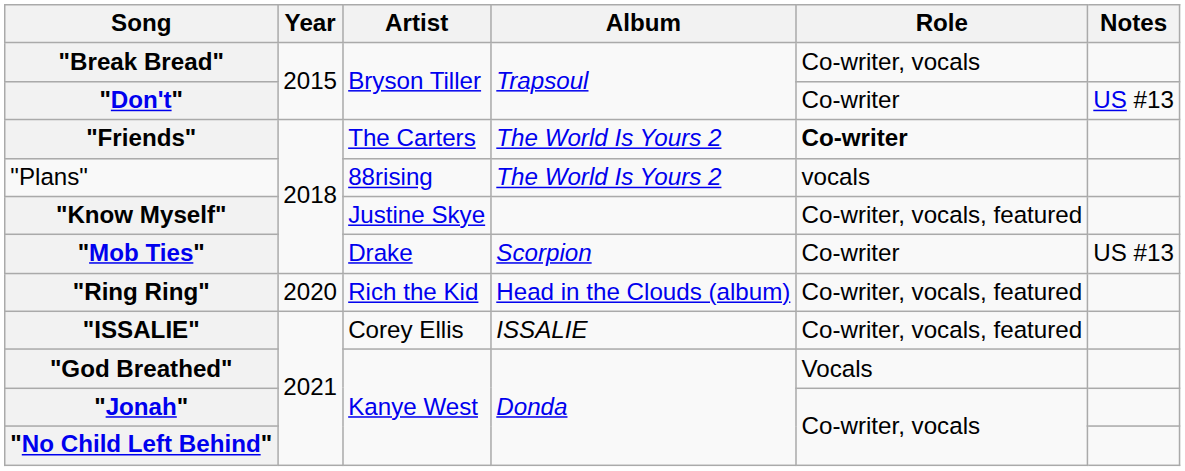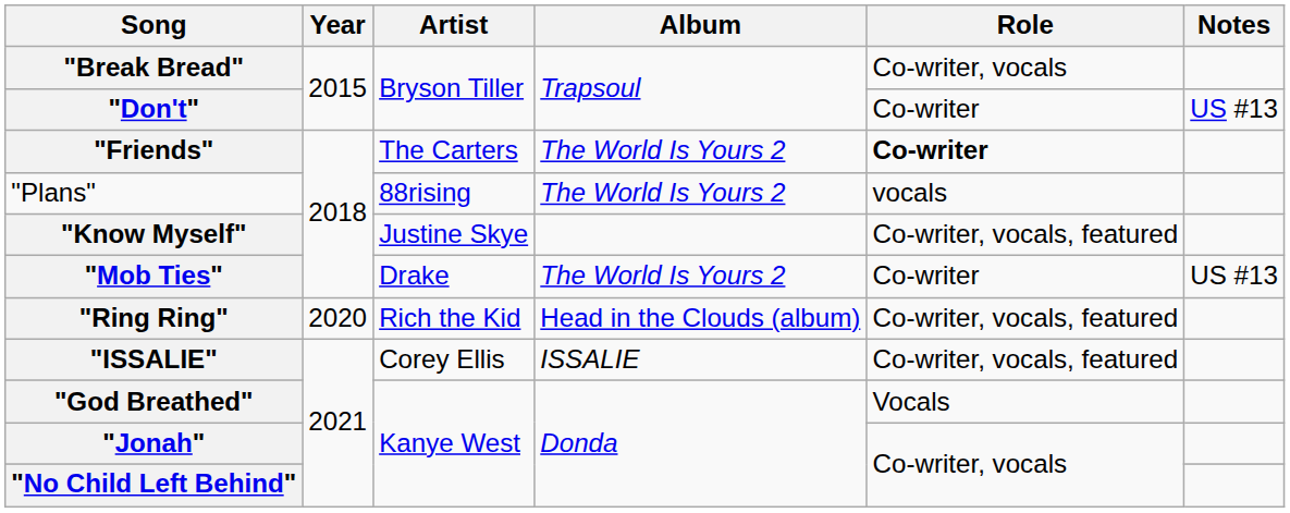"Mob Ties" | Album: Scorpion -> The World Is Yours 2
